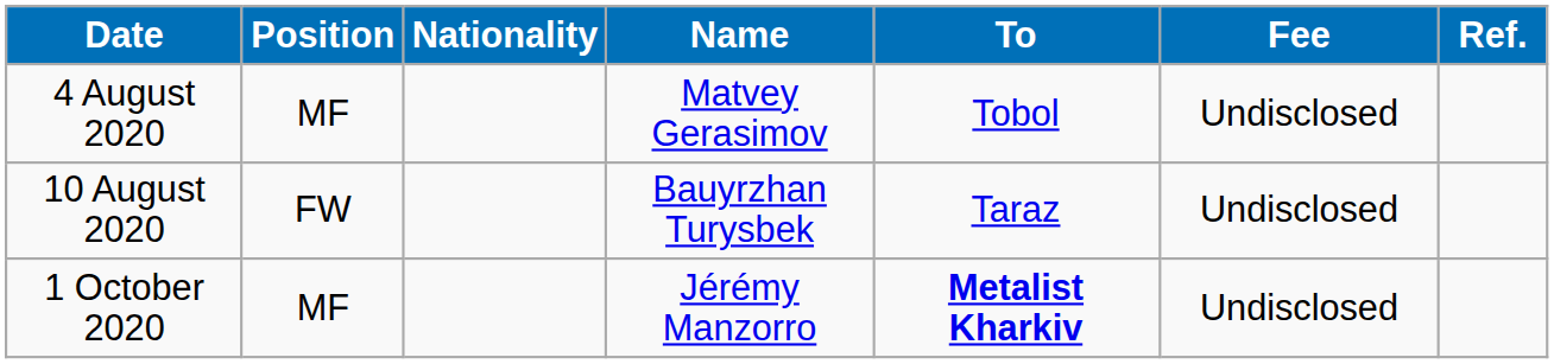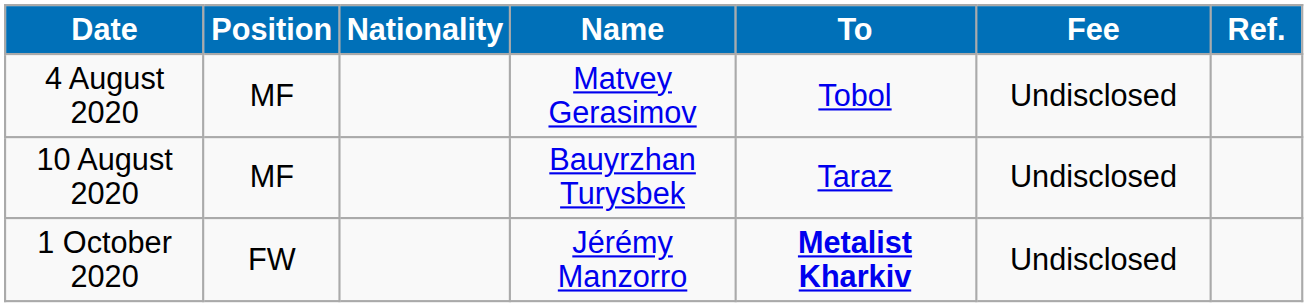10 August 2020 | Position: FW -> MF
1 October 2020 | Position: MF -> FW
